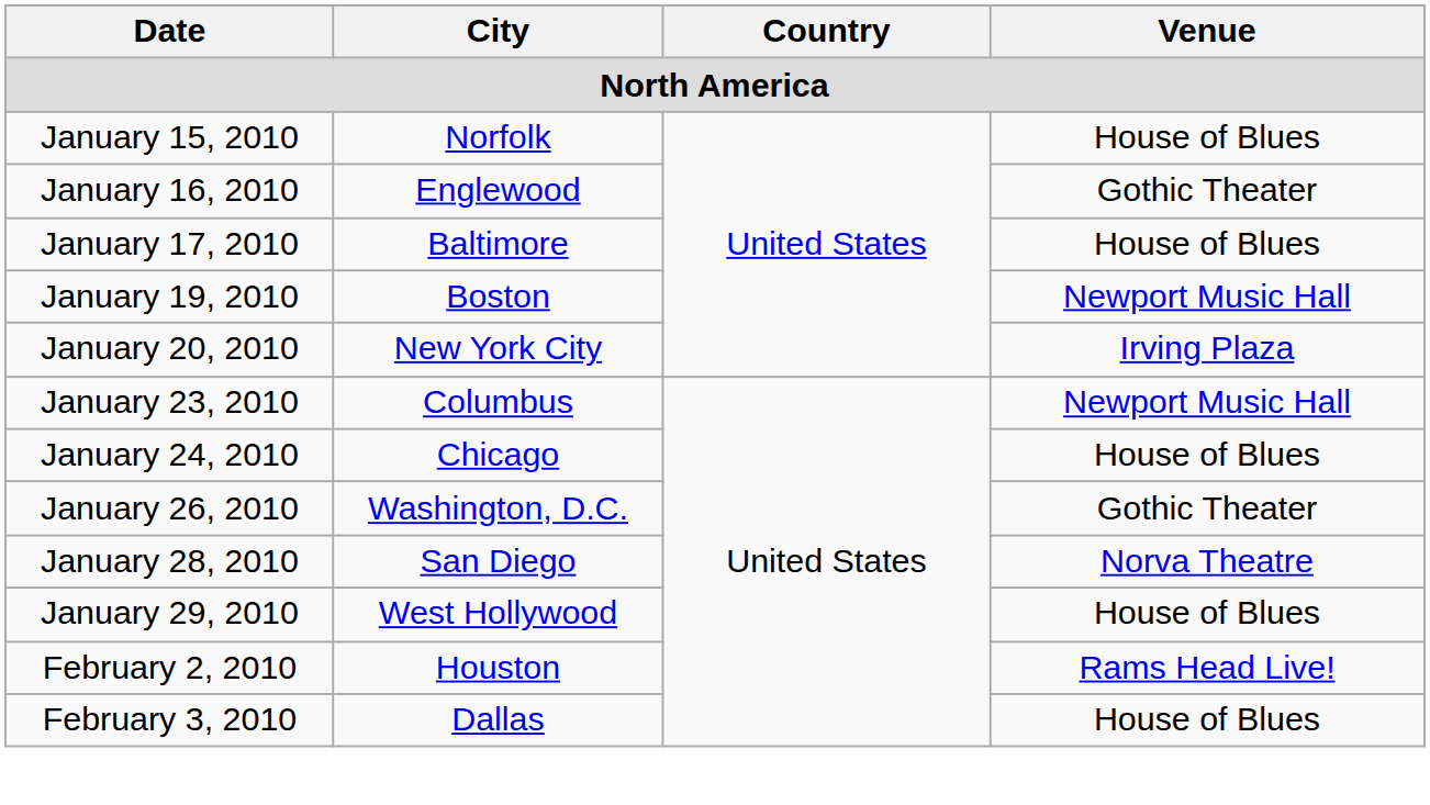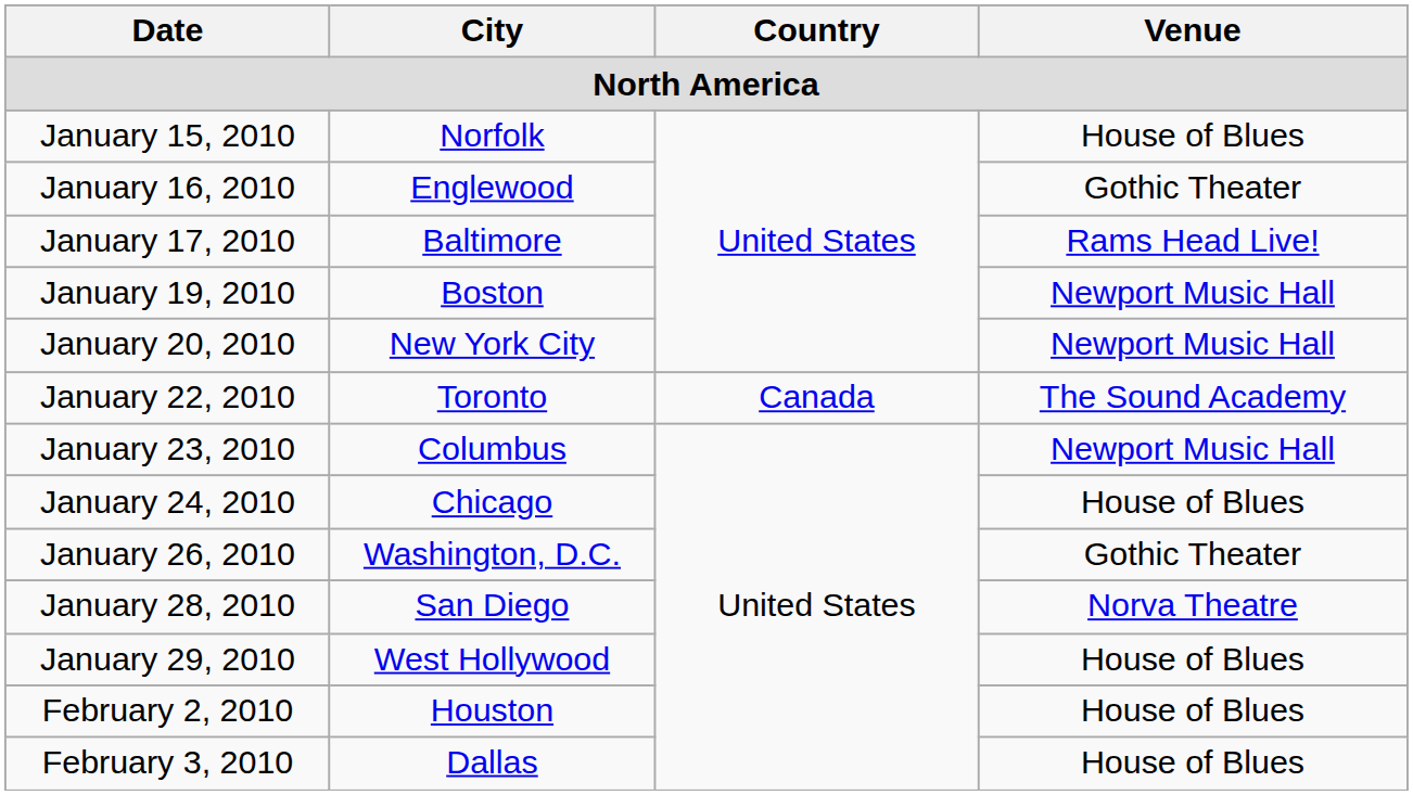January 17, 2010 | Venue: House of Blues -> Rams Head Live!
January 20, 2010 | Venue: Irving Plaza -> Newport Music Hall
+ row: January 22, 2010 | Toronto | Canada | The Sound Academy
February 2, 2010 | Venue: Rams Head Live! -> House of Blues
